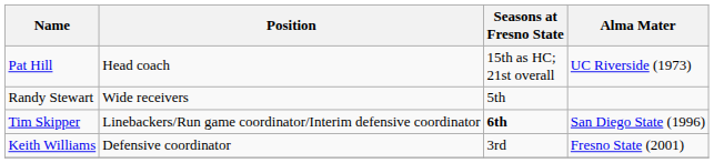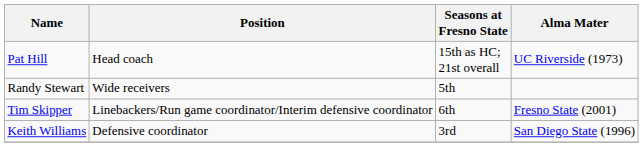Tim Skipper | Seasons at Fresno State: bold -> normal
Tim Skipper | Alma Mater: San Diego State (1996) -> Fresno State (2001)
Keith Williams | Alma Mater: Fresno State (2001) -> San Diego State (1996)
